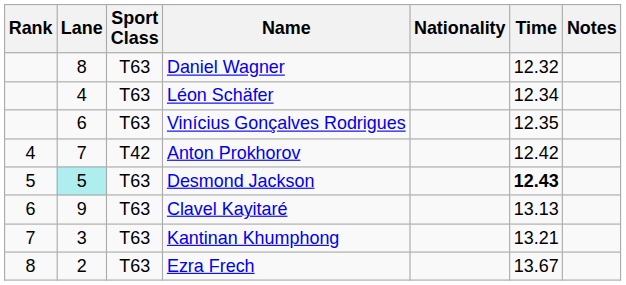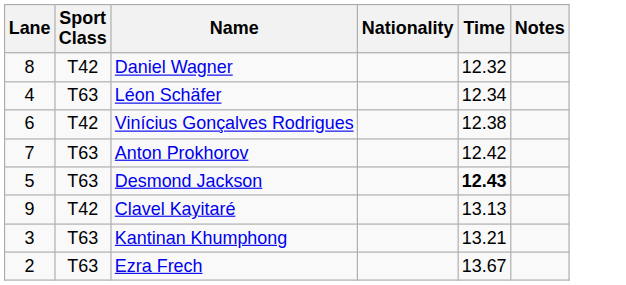- column: Rank | 4 | 5 | 6 | 7 | 8
Daniel Wagner | Sport Class: T63 -> T42
Vinícius Gonçalves Rodrigues | Sport Class: T63 -> T42
Vinícius Gonçalves Rodrigues | Time: 12.35 -> 12.38
Anton Prokhorov | Sport Class: T42 -> T63
Desmond Jackson | Lane: paleturquoise background -> no background
Clavel Kayitaré | Sport Class: T63 -> T42
